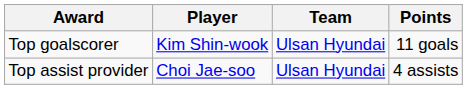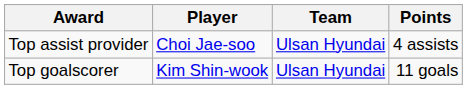rows swapped: Top goalscorer <-> Top assist provider
